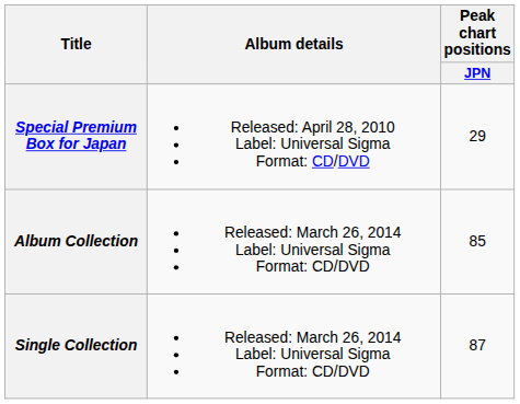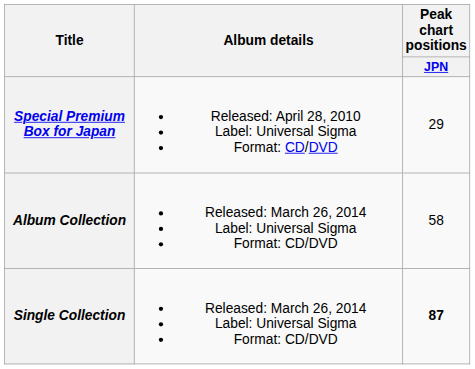Album Collection | Peak chart positions / JPN: 85 -> 58
Single Collection | Peak chart positions / JPN: normal -> bold
